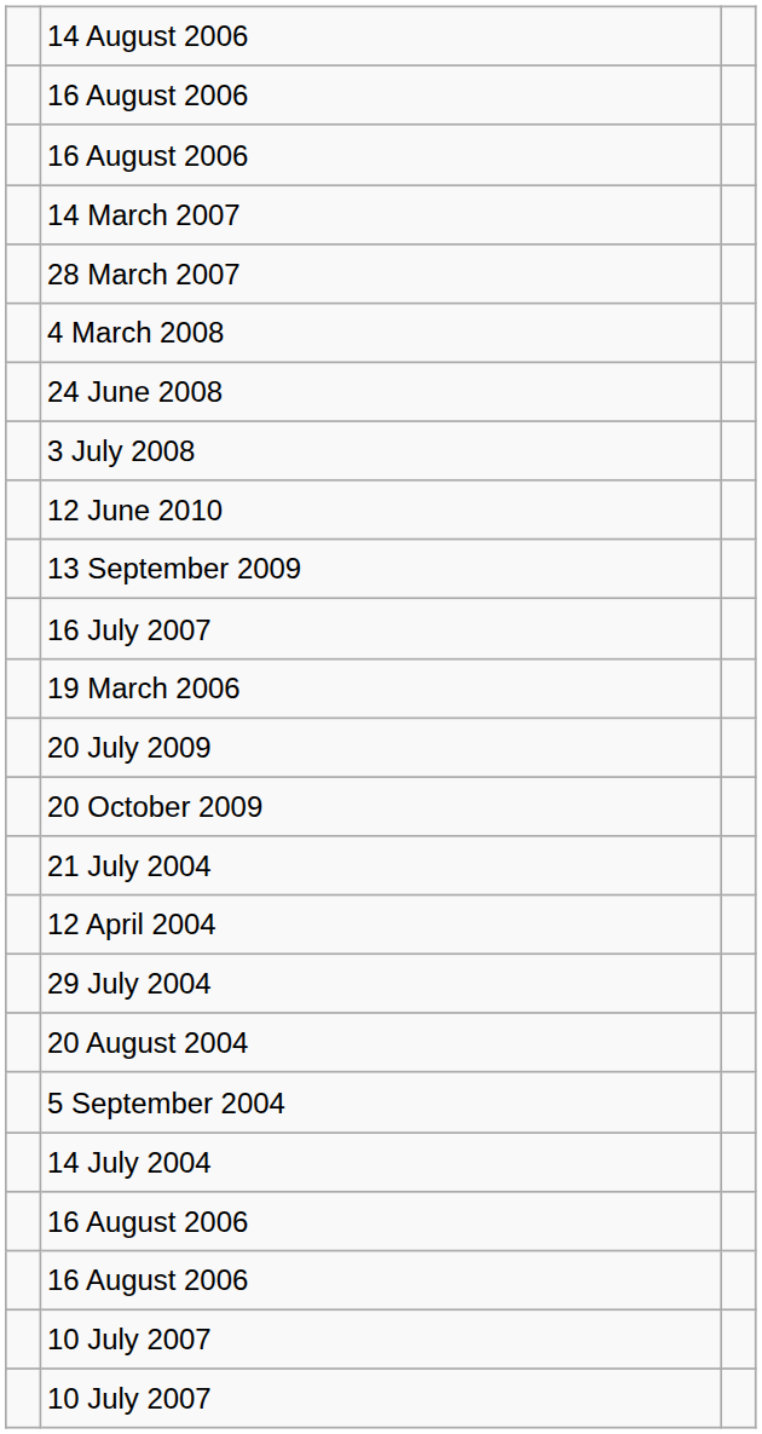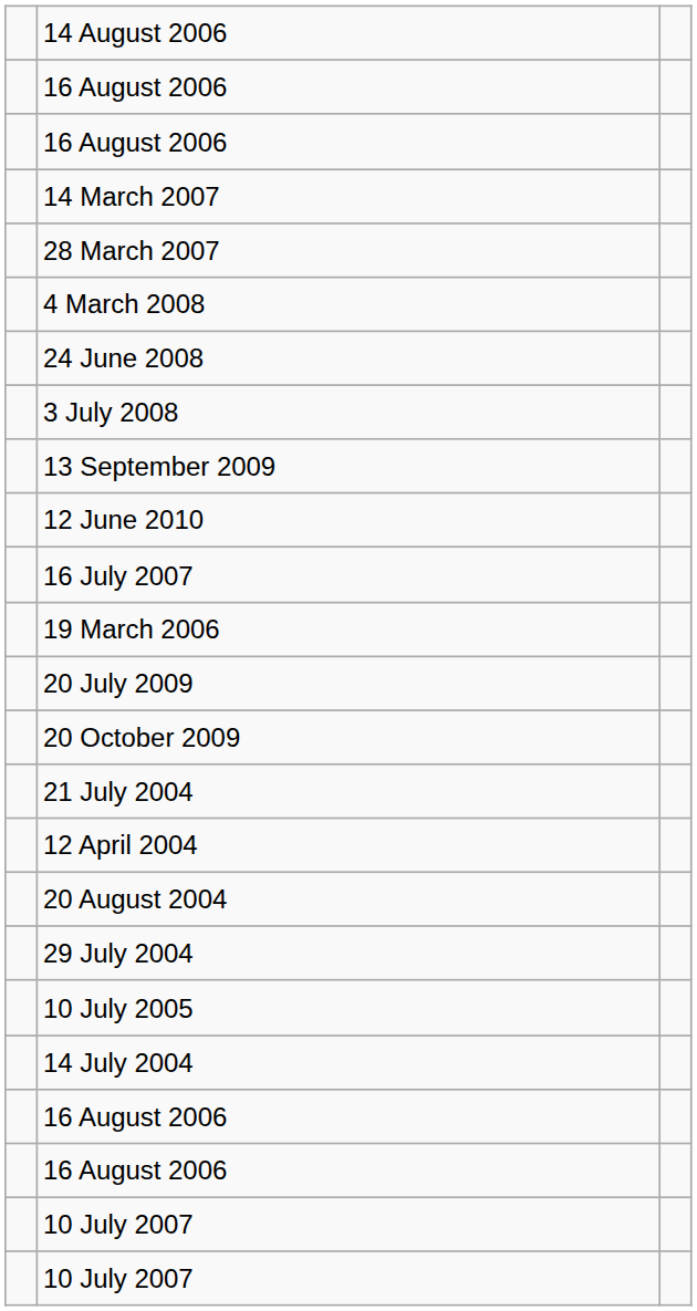rows swapped: 13 September 2009 <-> 12 June 2010
rows swapped: 29 July 2004 <-> 20 August 2004
- row: 5 September 2004
+ row: 10 July 2005
